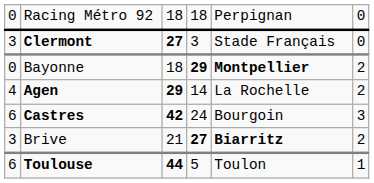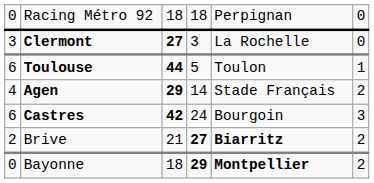Clermont | column 5: Stade Français -> La Rochelle
rows swapped: Bayonne <-> Toulouse
Agen | column 5: La Rochelle -> Stade Français
Brive | column 1: 3 -> 2
